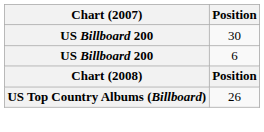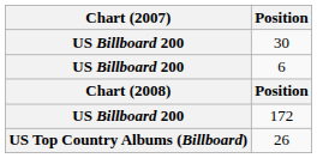+ row: US Billboard 200 | 172
